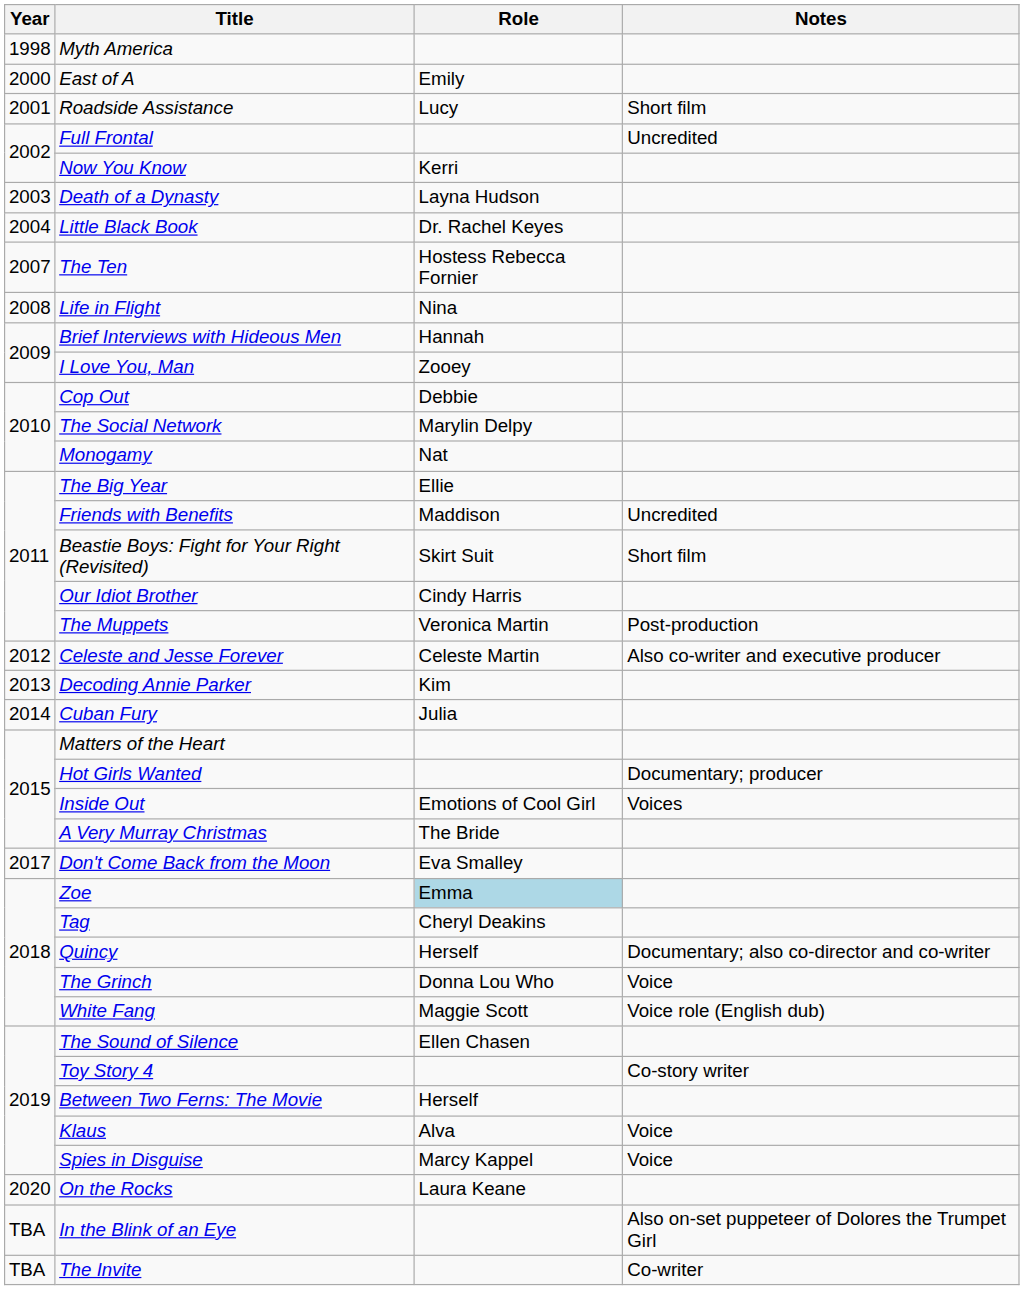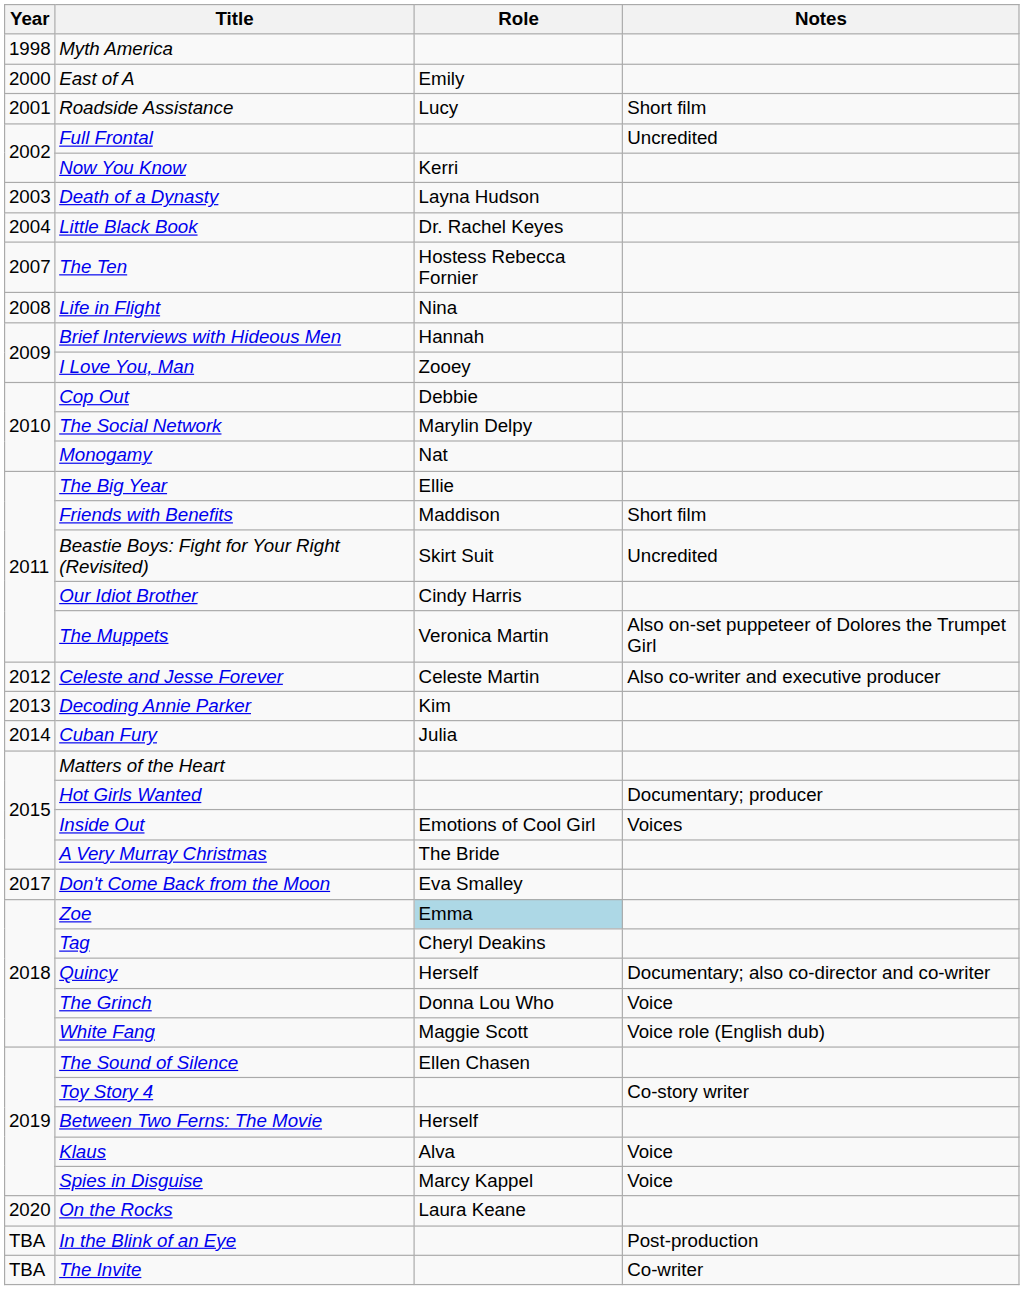Friends with Benefits | Notes: Uncredited -> Short film
Beastie Boys: Fight for Your Right (Revisited) | Notes: Short film -> Uncredited
The Muppets | Notes: Post-production -> Also on-set puppeteer of Dolores the Trumpet Girl
In the Blink of an Eye | Notes: Also on-set puppeteer of Dolores the Trumpet Girl -> Post-production
